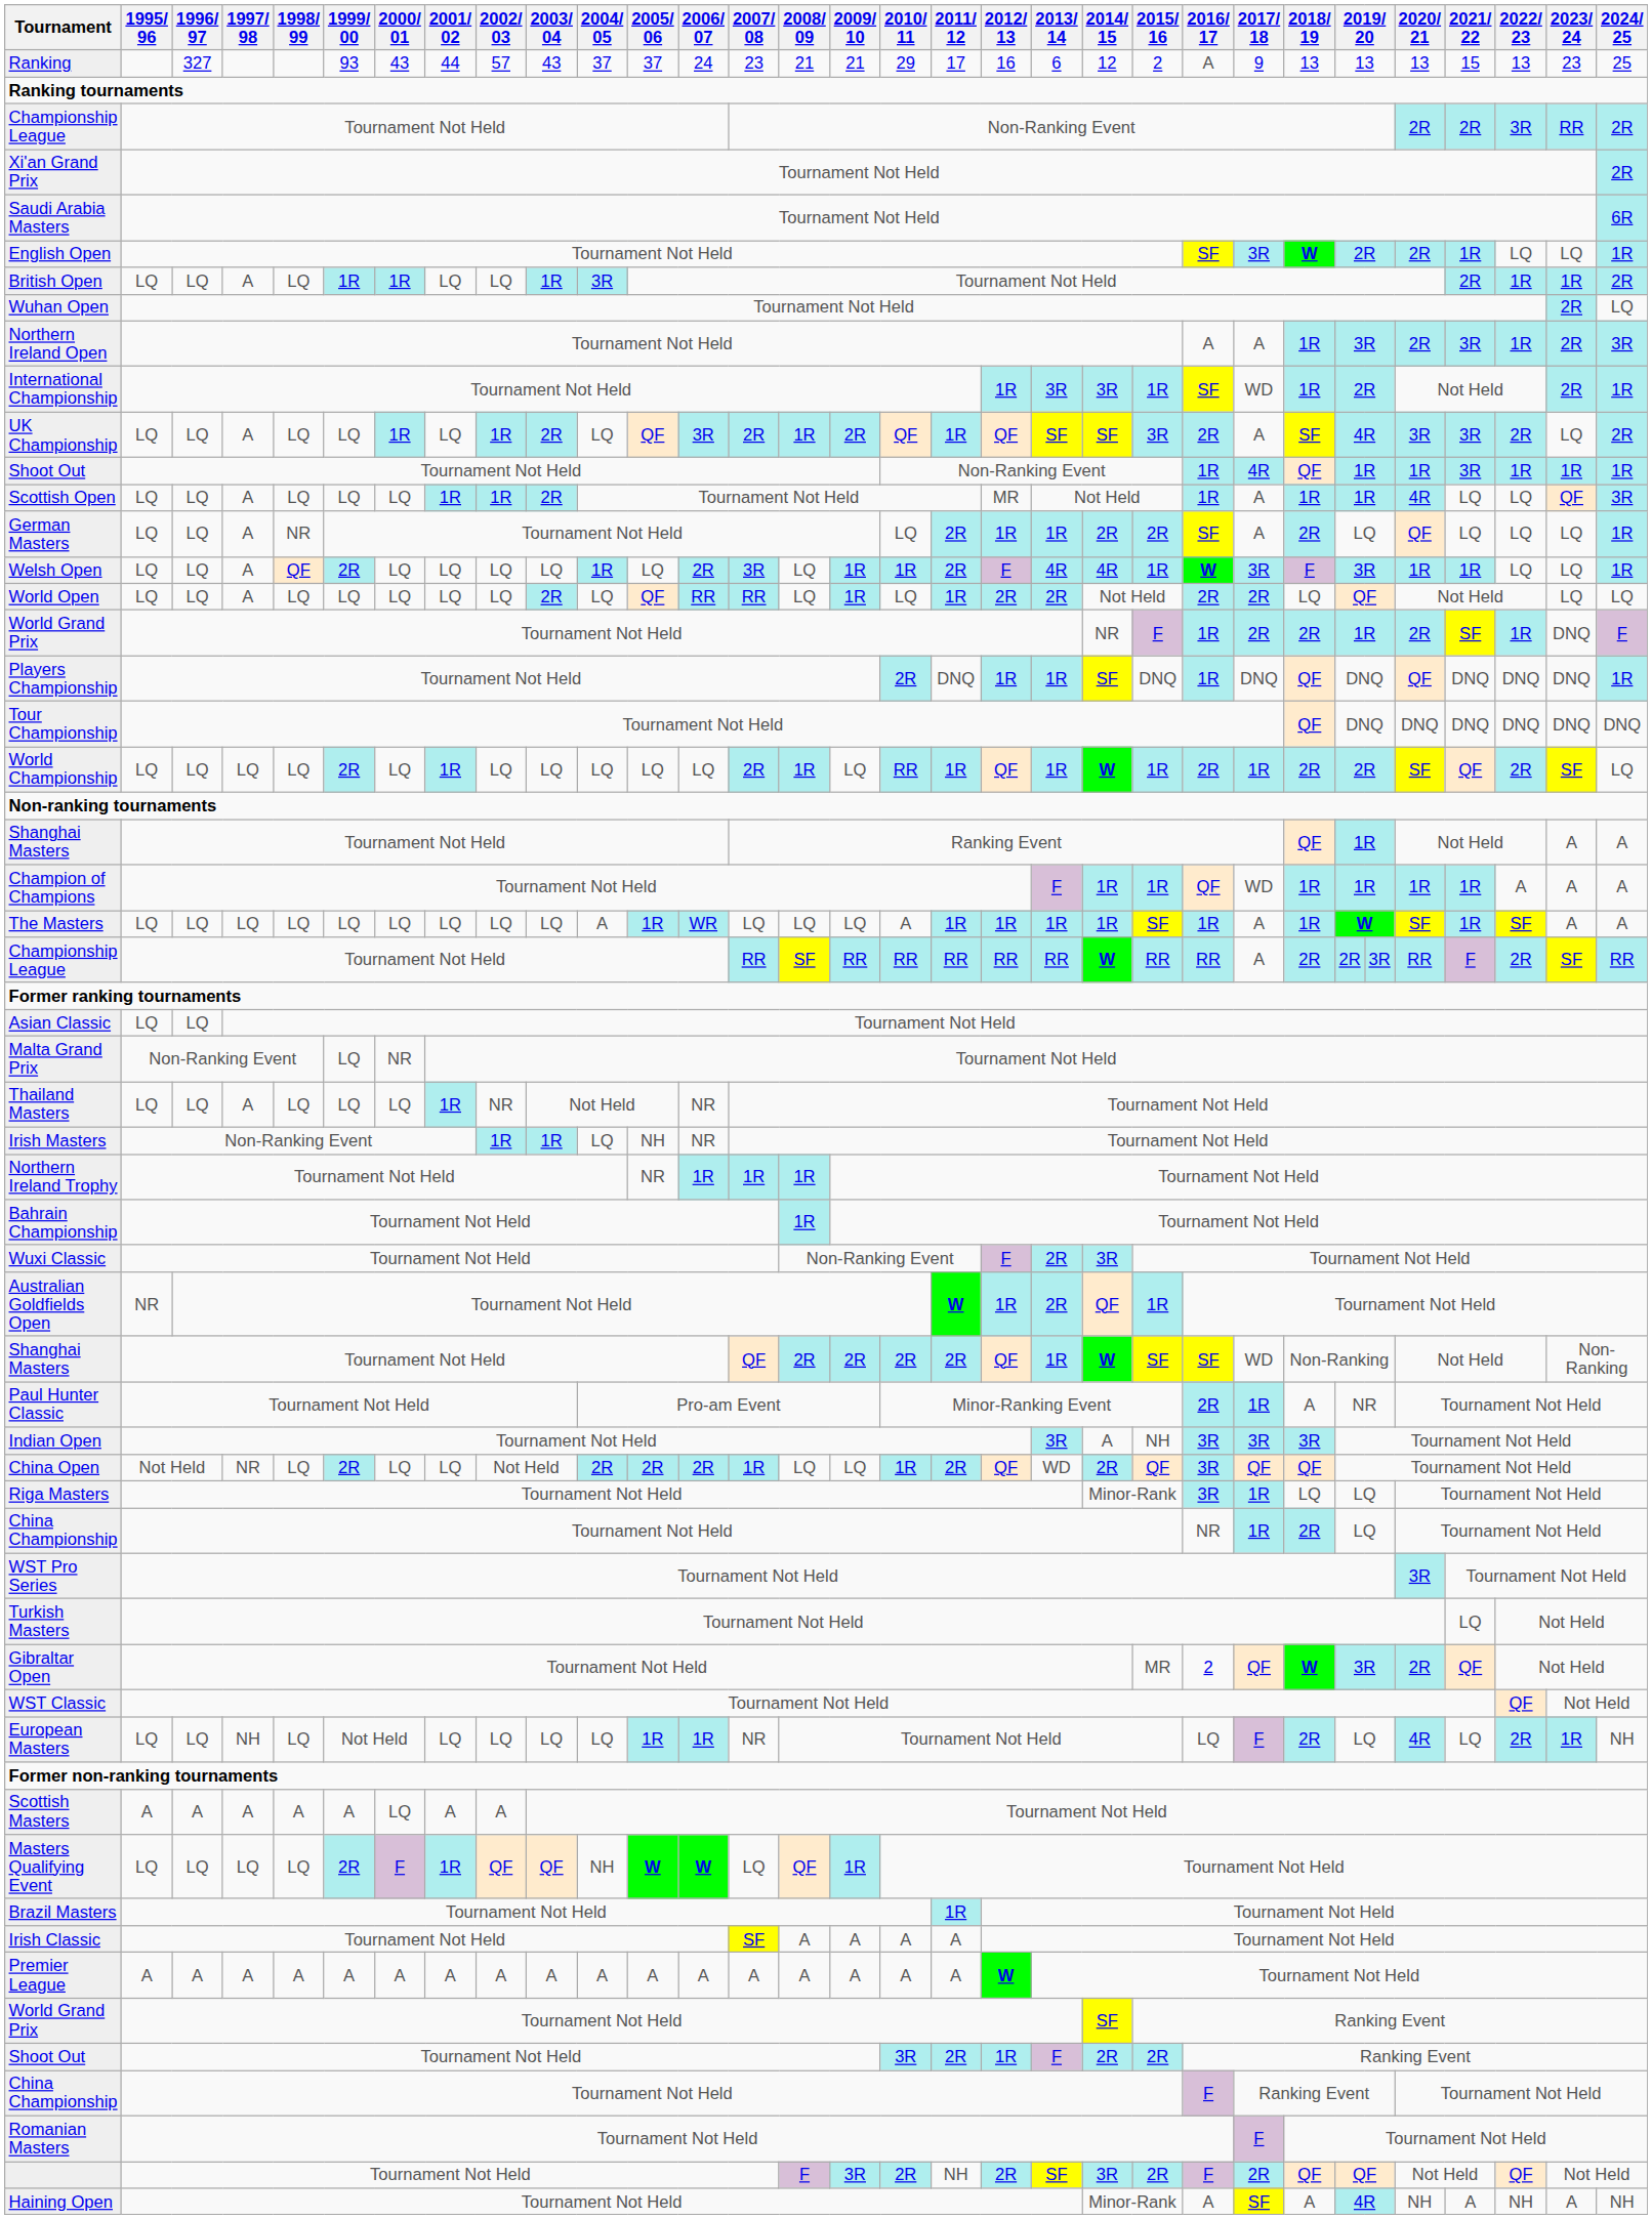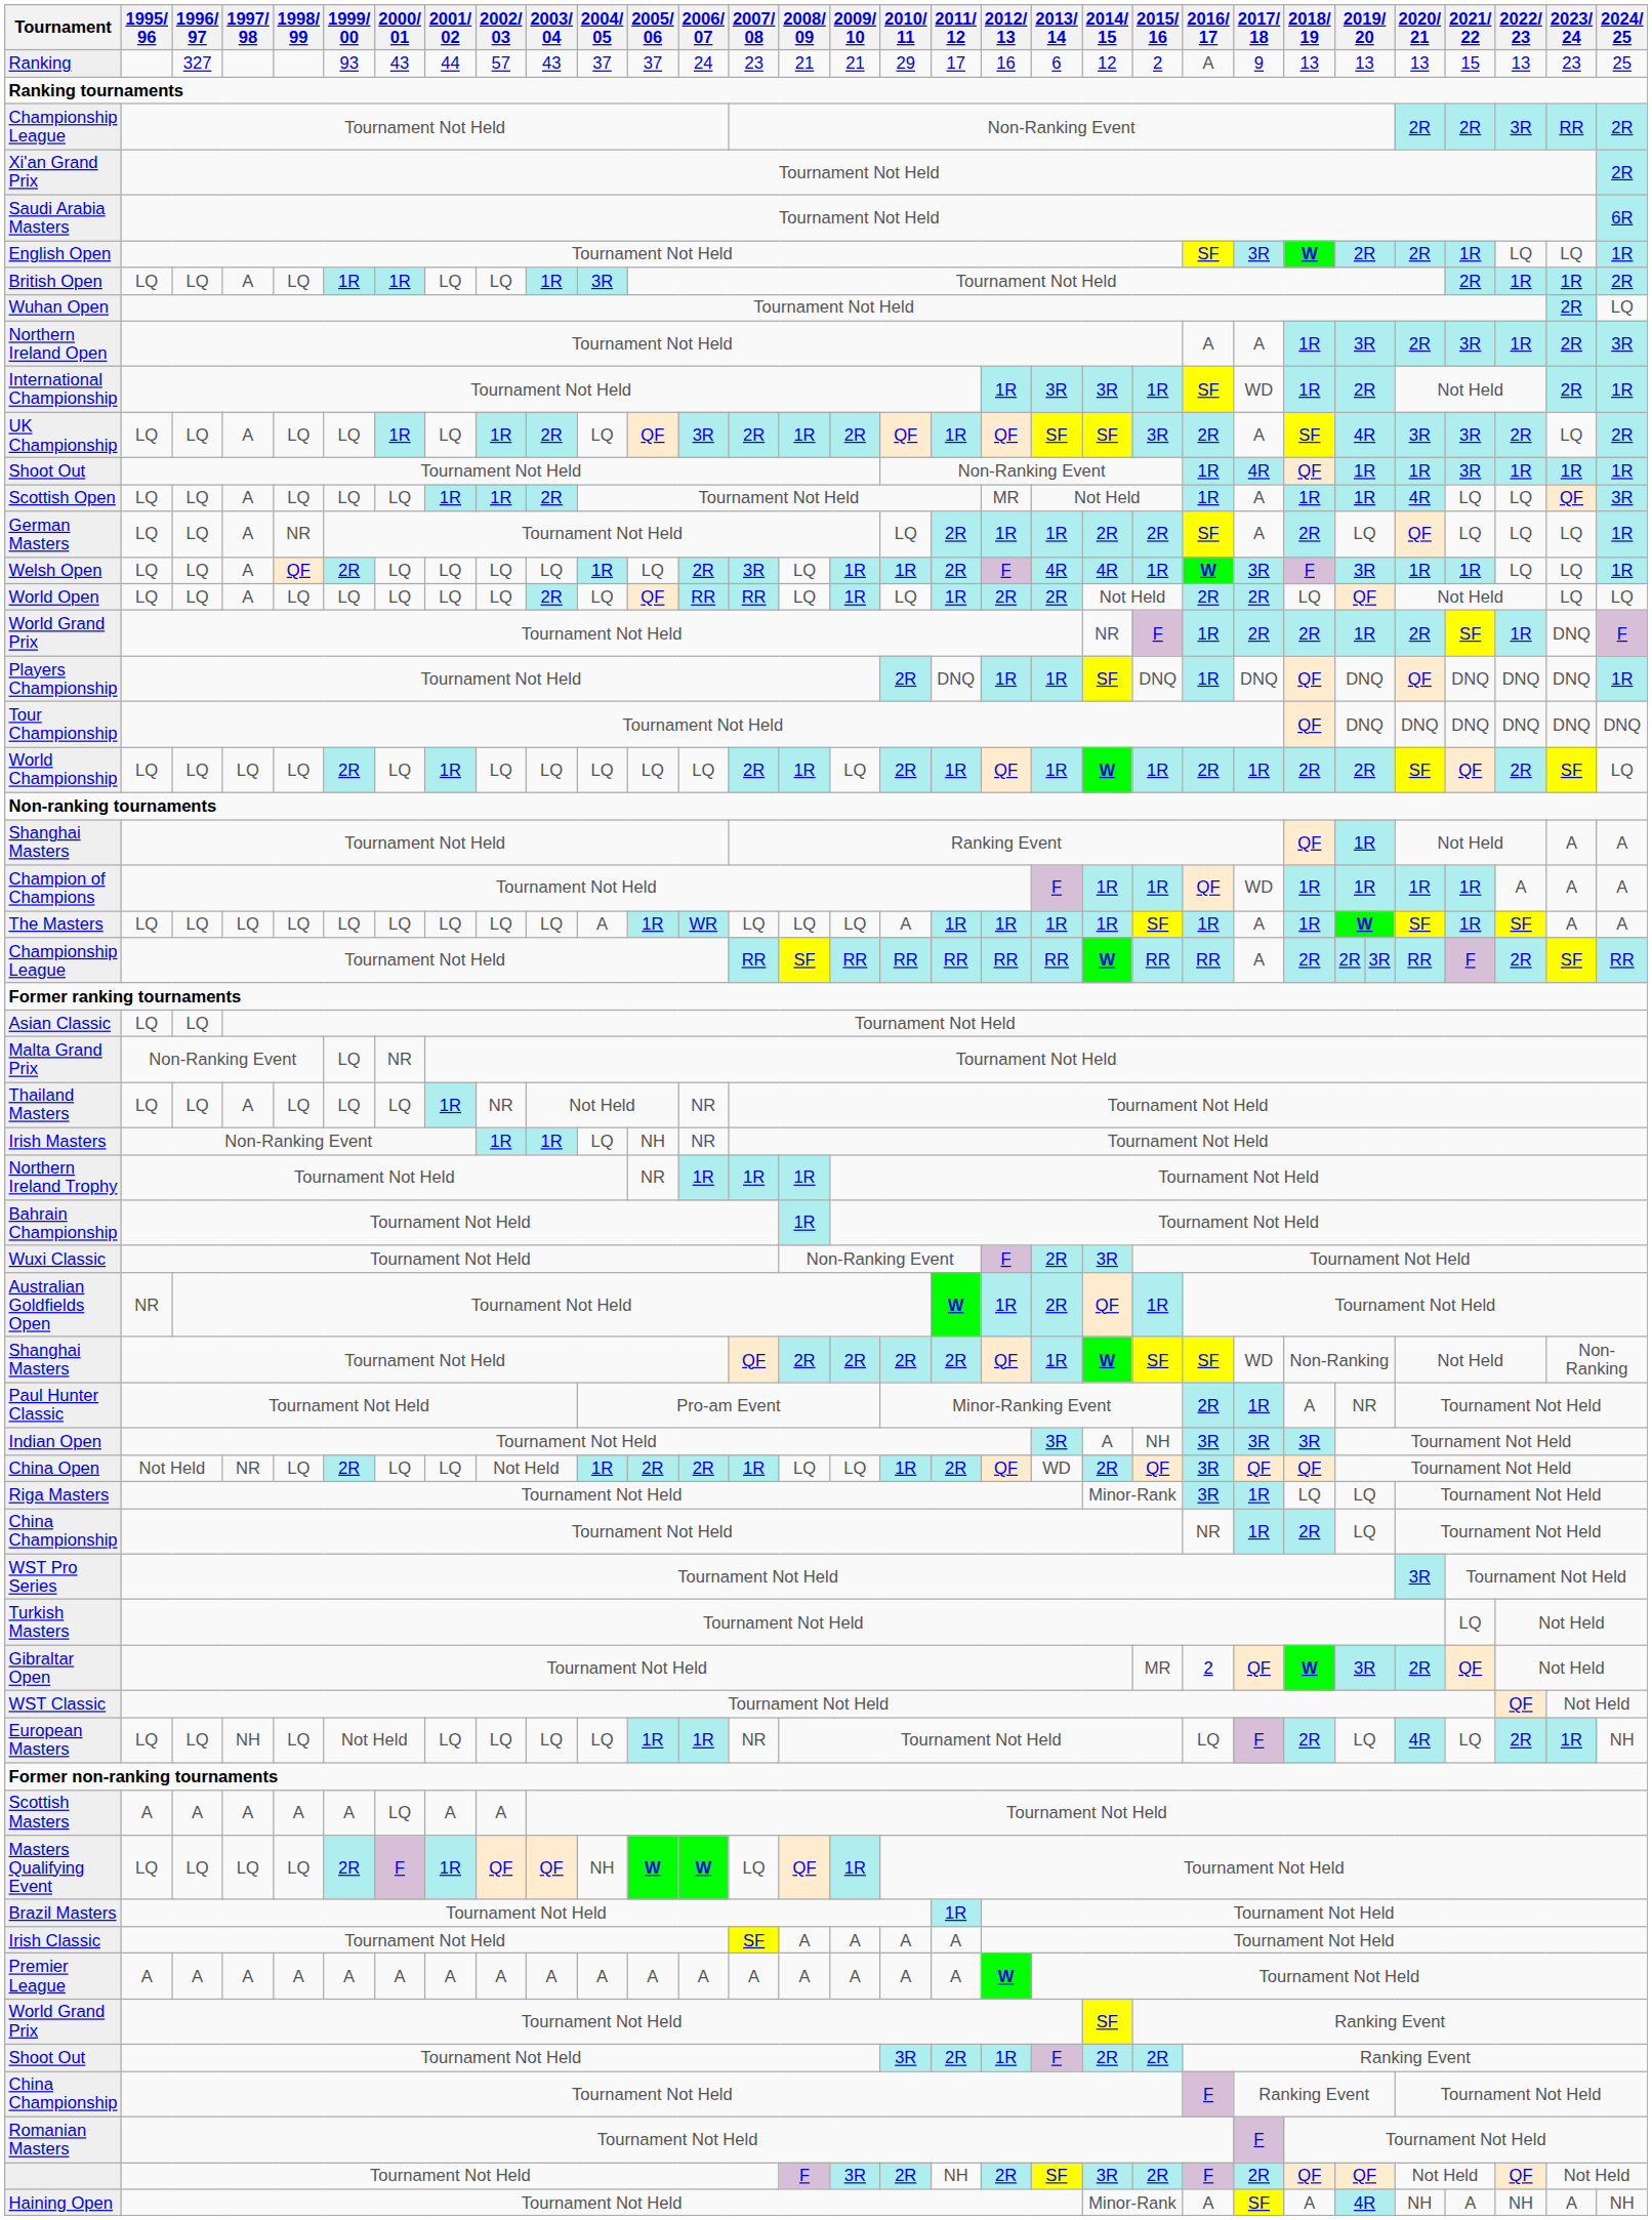World Championship | 2010/ 11: RR -> 2R
China Open | 2004/ 05: 2R -> 1R
